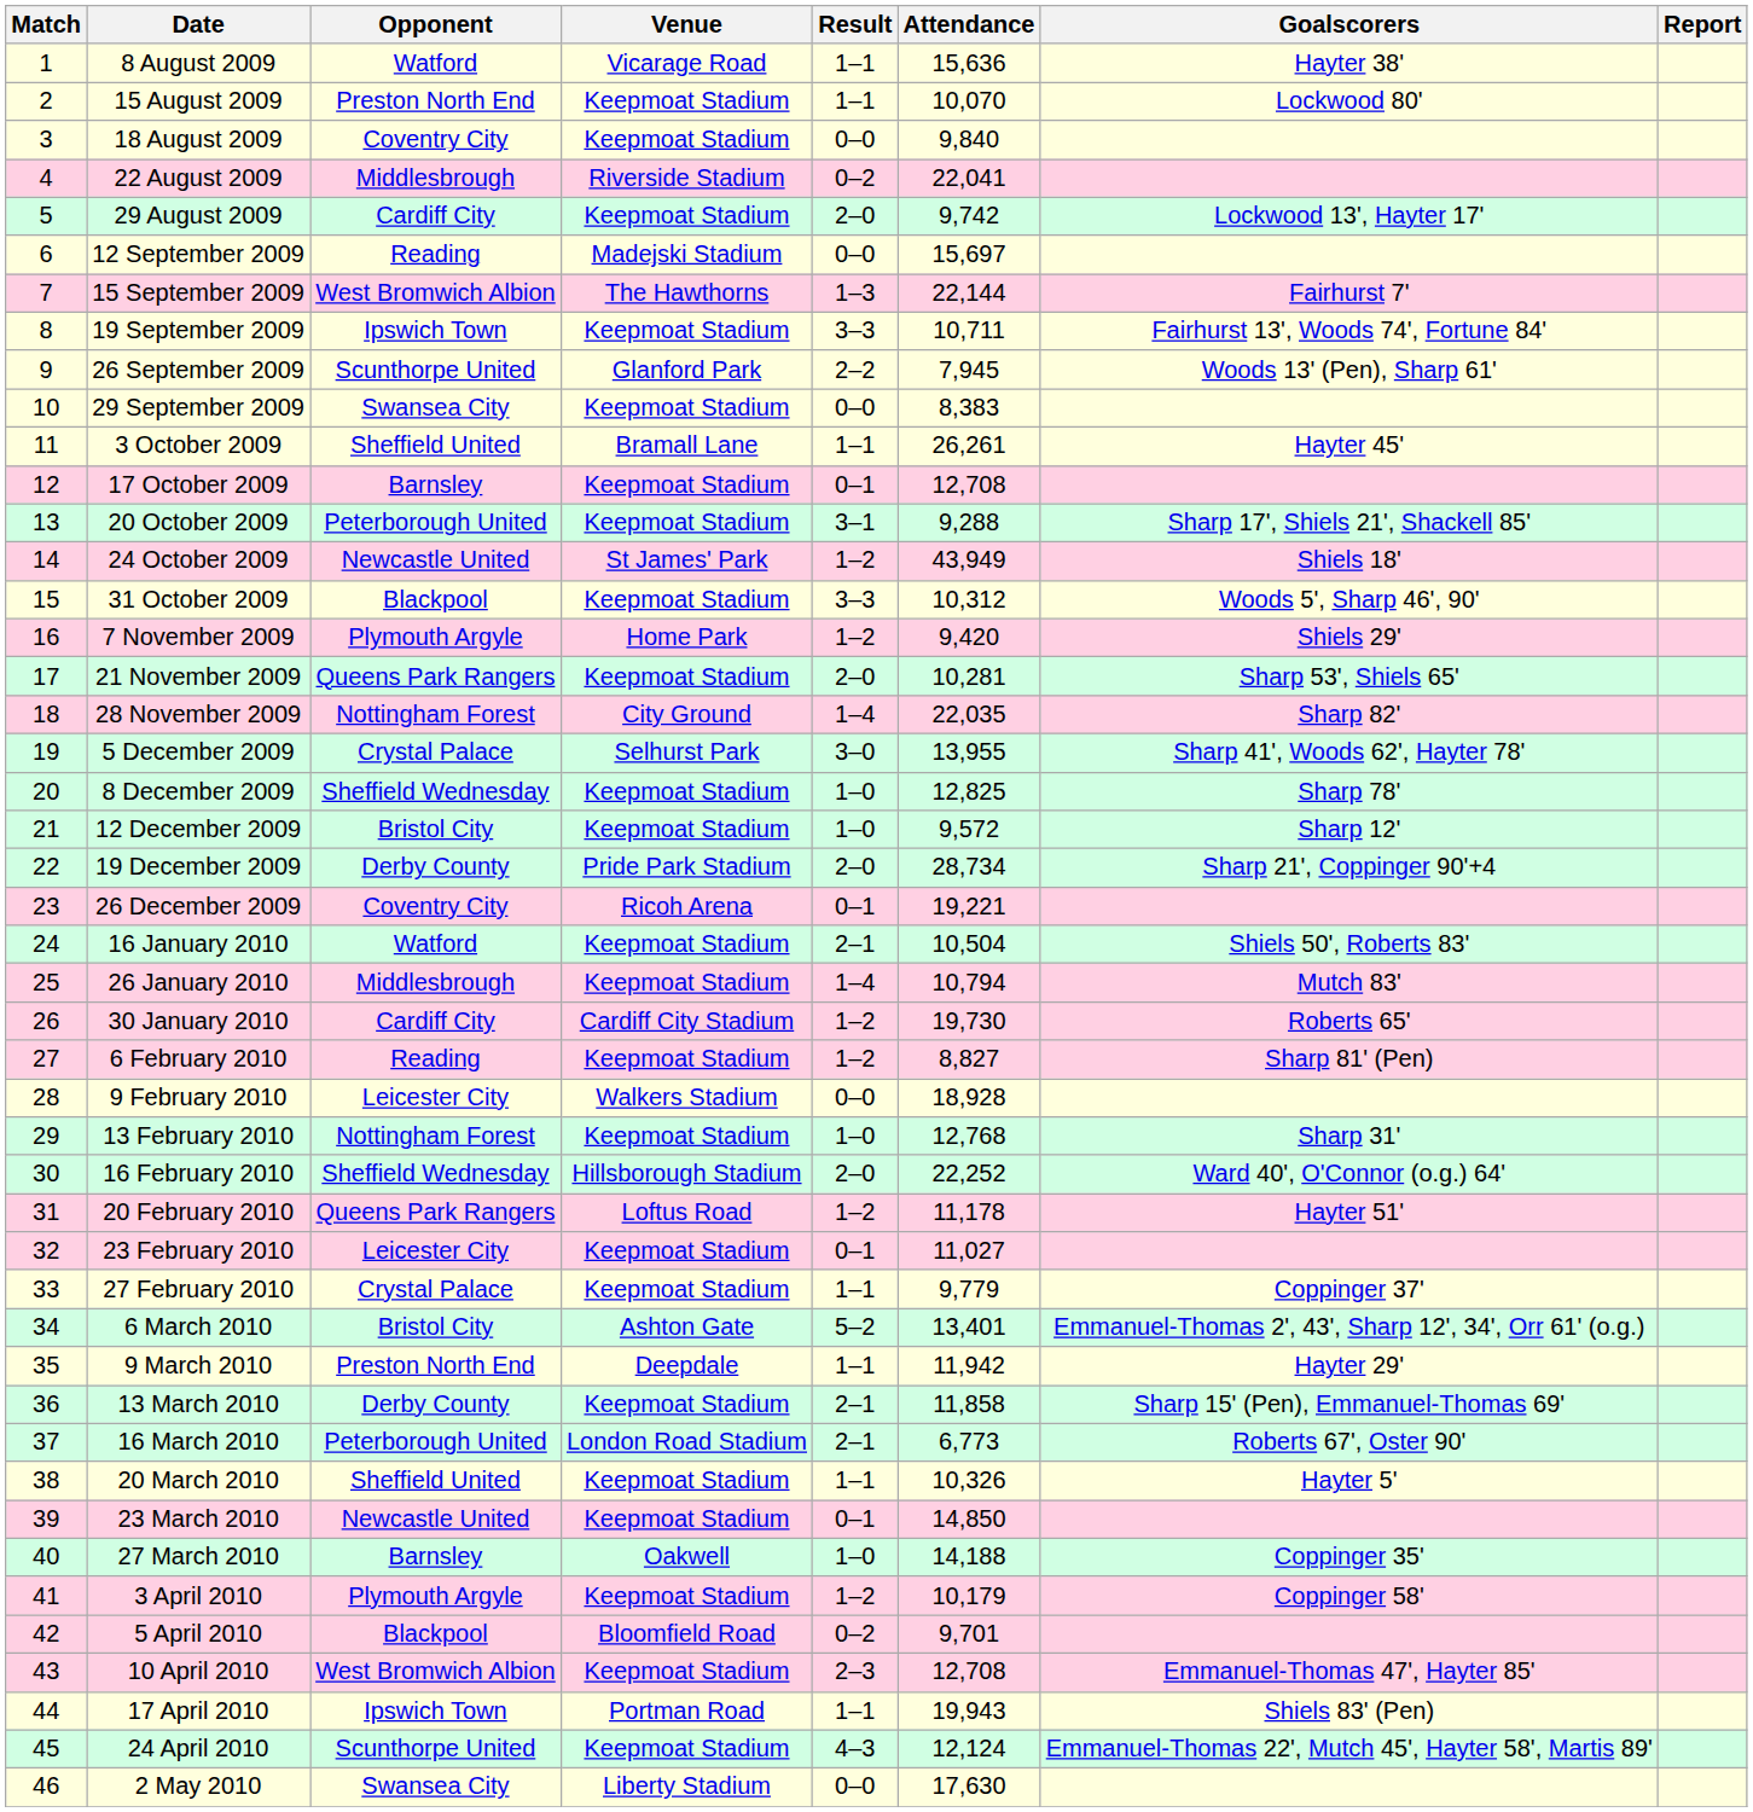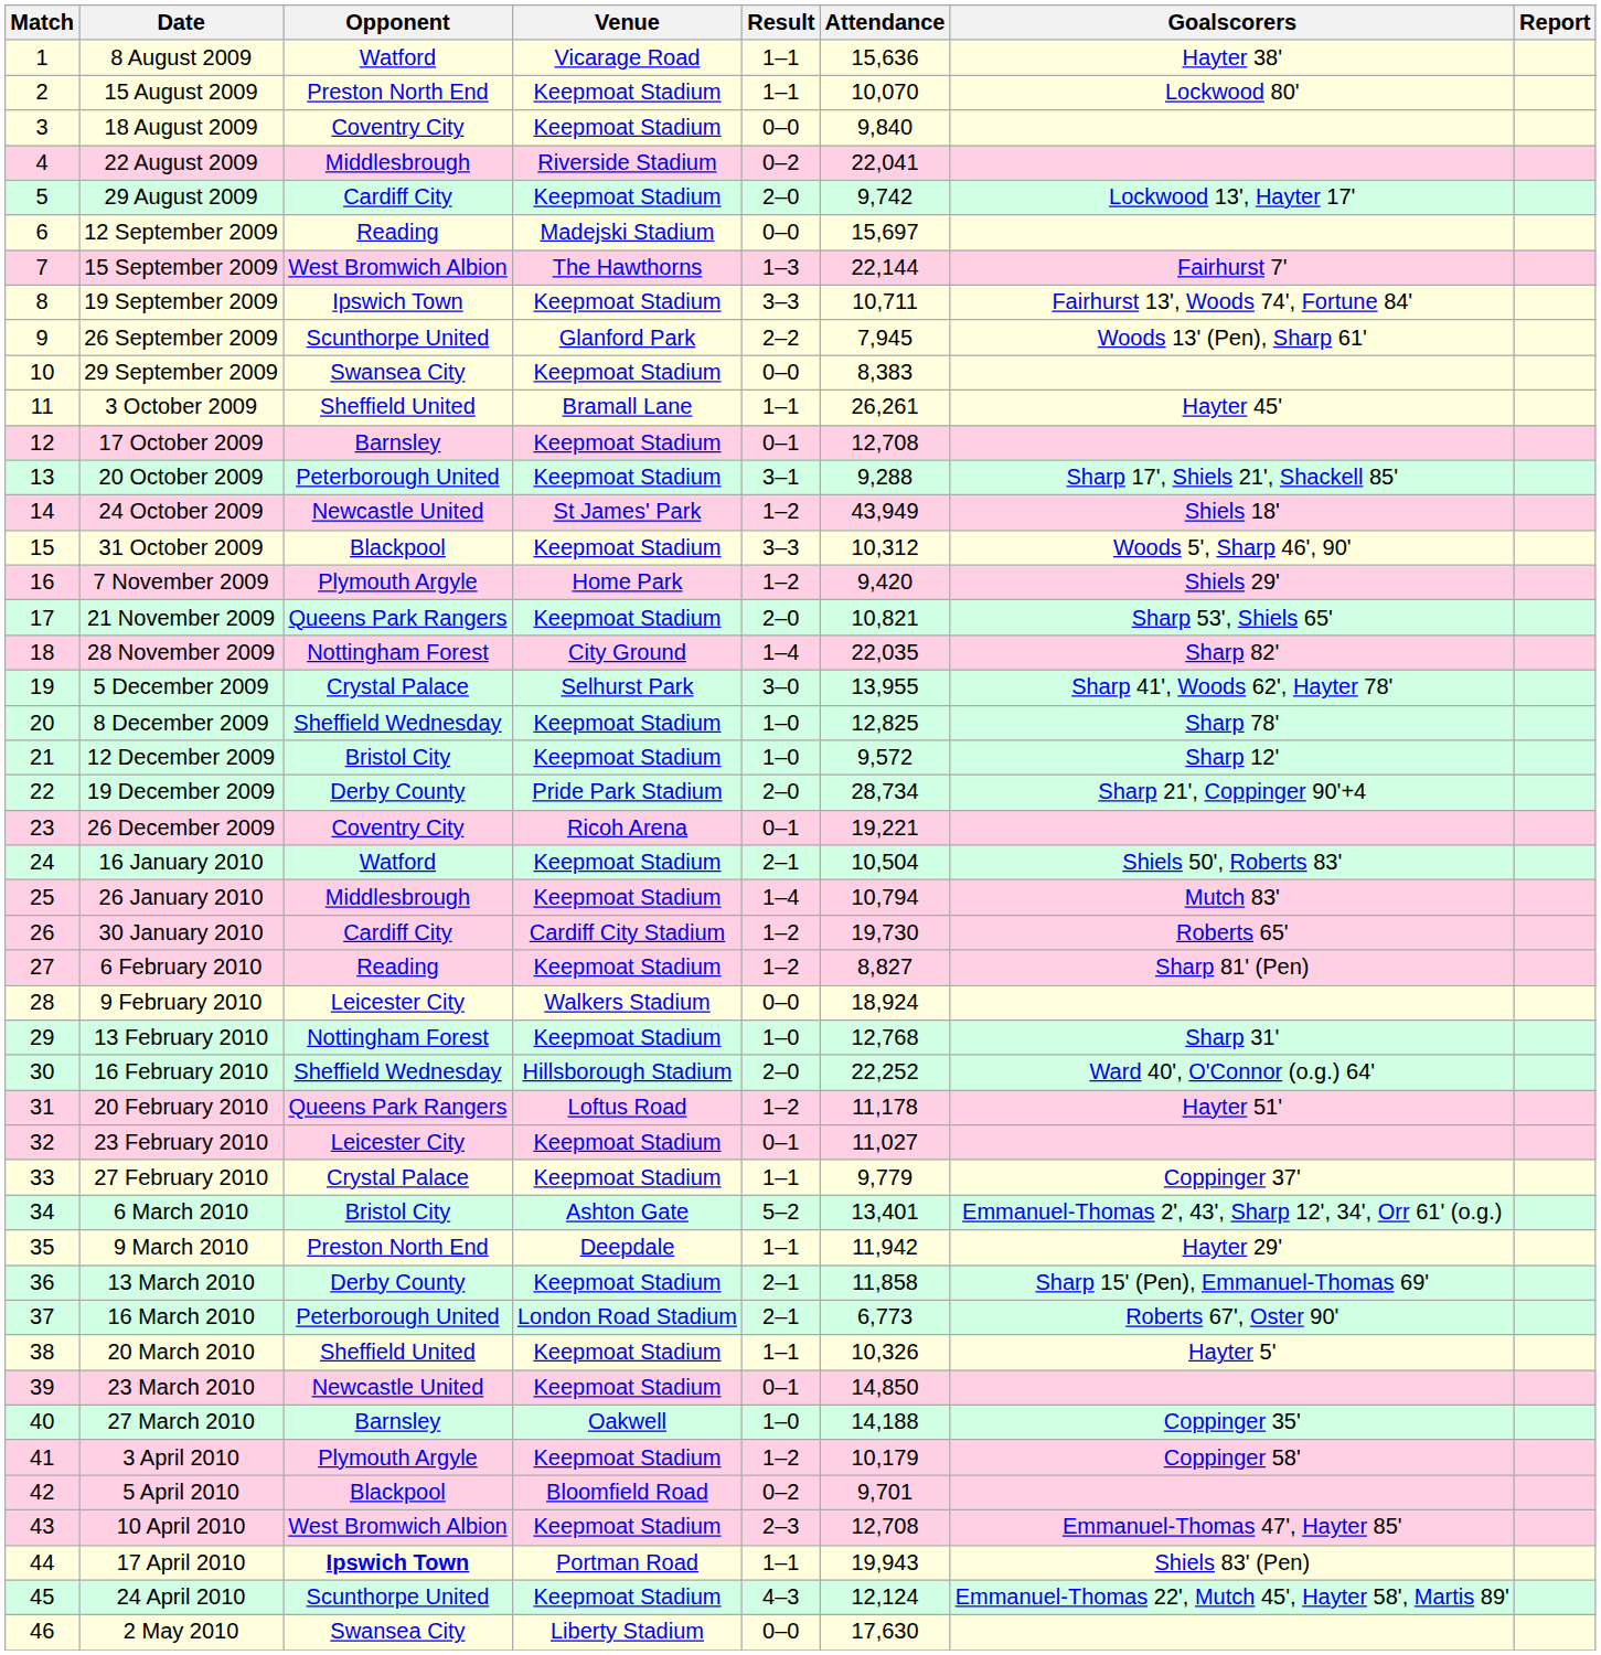21 November 2009 | Attendance: 10,281 -> 10,821
9 February 2010 | Attendance: 18,928 -> 18,924
17 April 2010 | Opponent: normal -> bold
